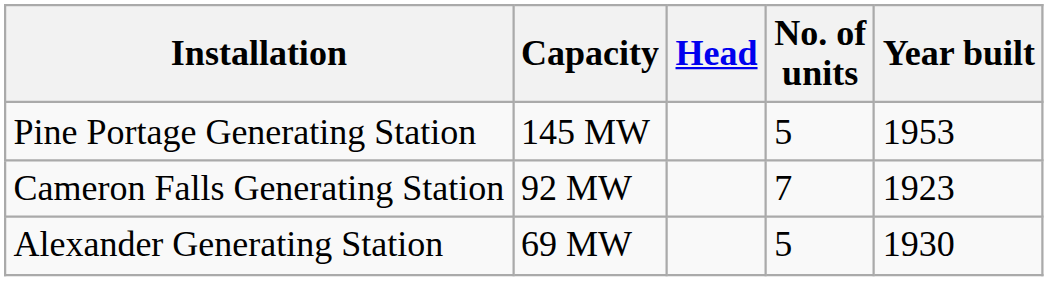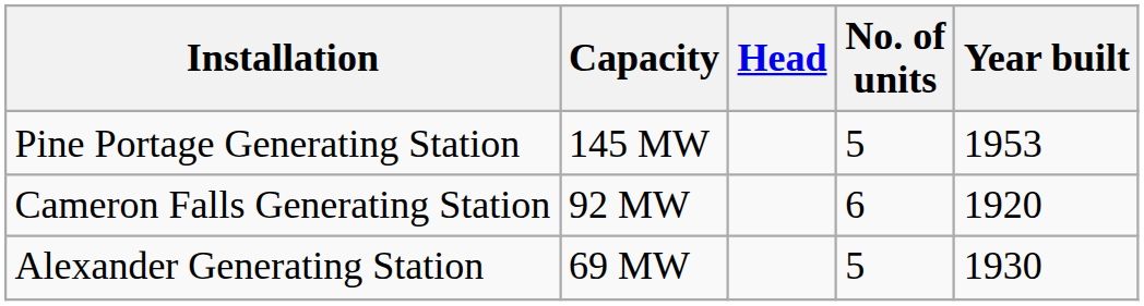Cameron Falls Generating Station | No. of units: 7 -> 6
Cameron Falls Generating Station | Year built: 1923 -> 1920
